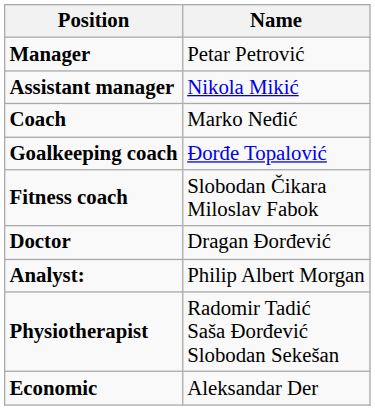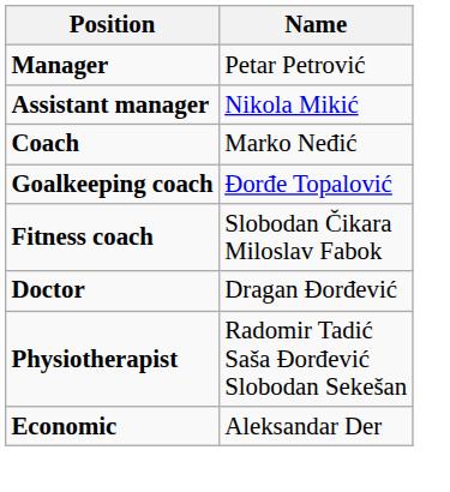- row: Analyst: | Philip Albert Morgan
